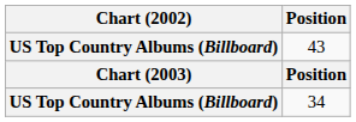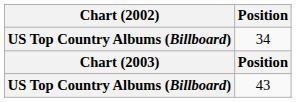rows swapped: 34 <-> 43
